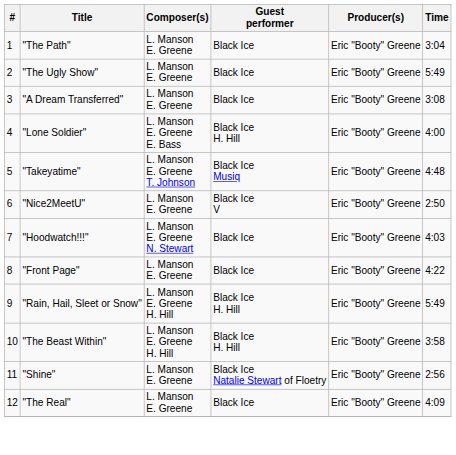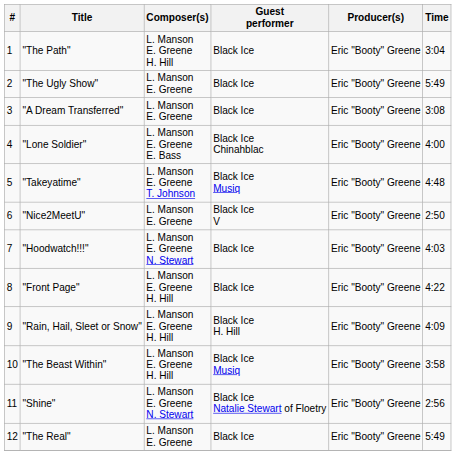"The Path" | Composer(s): L. Manson E. Greene -> L. Manson E. Greene H. Hill
"Lone Soldier" | Guest performer: Black Ice H. Hill -> Black Ice Chinahblac
"Front Page" | Composer(s): L. Manson E. Greene -> L. Manson E. Greene H. Hill
"Rain, Hail, Sleet or Snow" | Time: 5:49 -> 4:09
"The Beast Within" | Guest performer: Black Ice H. Hill -> Black Ice Musiq
"Shine" | Composer(s): L. Manson E. Greene -> L. Manson E. Greene N. Stewart
"The Real" | Time: 4:09 -> 5:49
